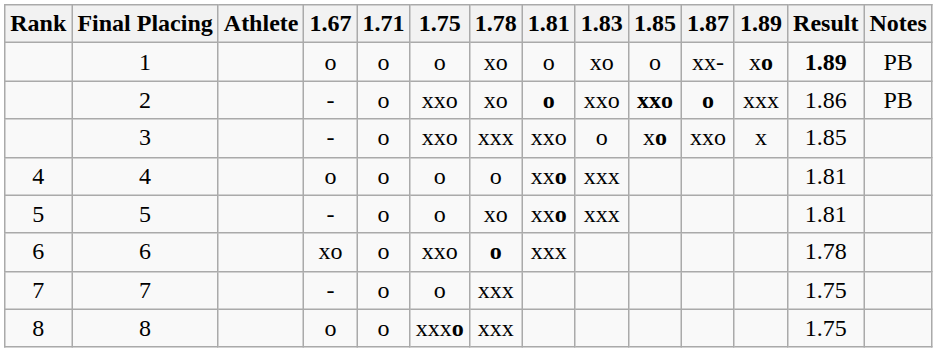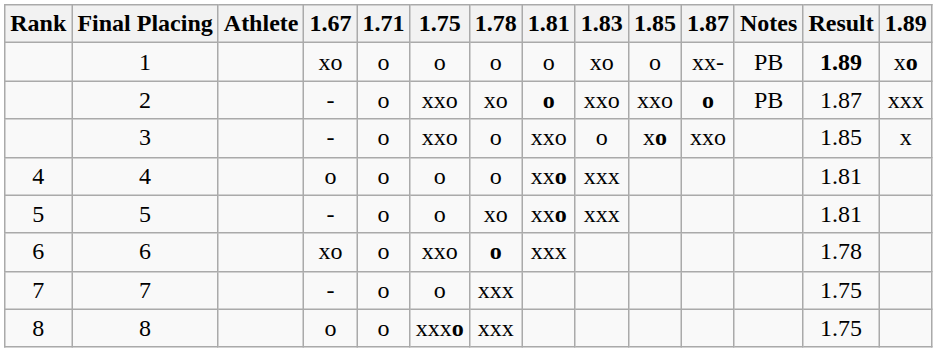columns swapped: 1.89 <-> Notes
1 | 1.67: o -> xo
1 | 1.78: xo -> o
2 | 1.85: bold -> normal
2 | Result: 1.86 -> 1.87
3 | 1.78: xxx -> o
